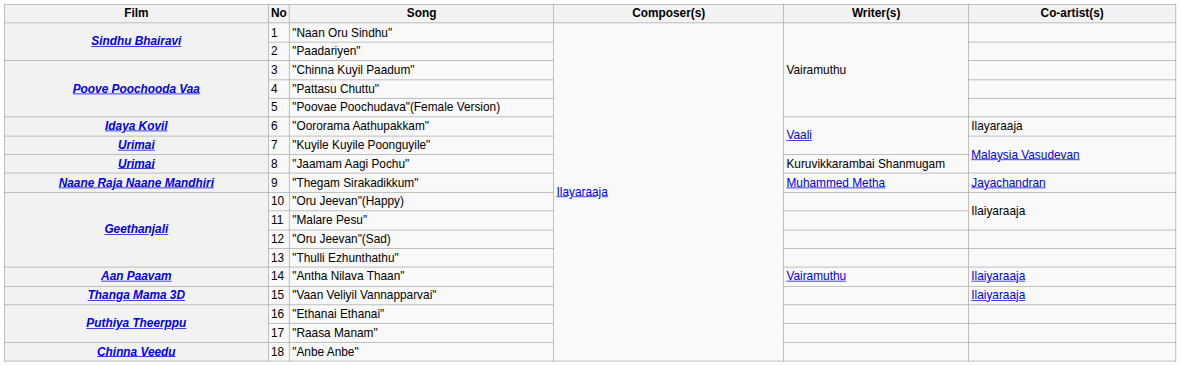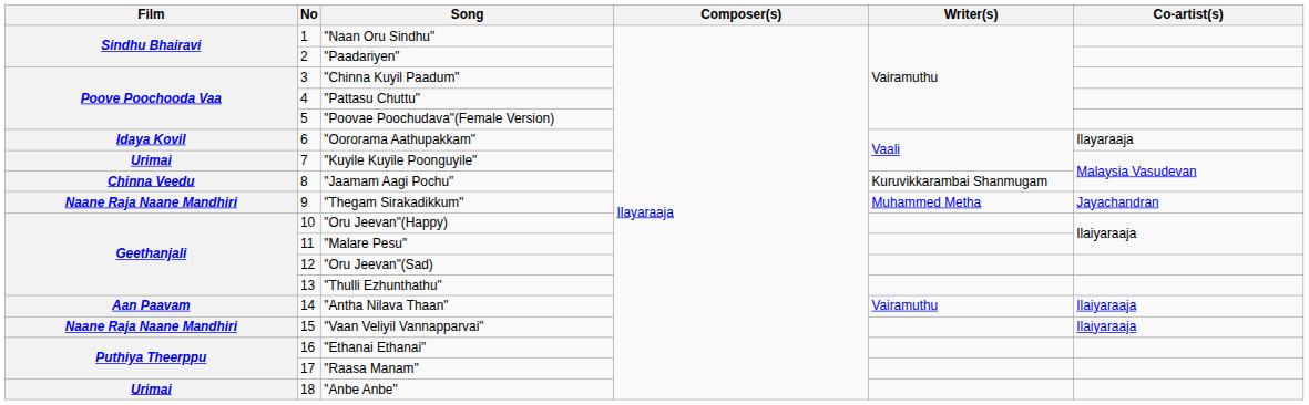"Jaamam Aagi Pochu" | Film: Urimai -> Chinna Veedu
"Vaan Veliyil Vannapparvai" | Film: Thanga Mama 3D -> Naane Raja Naane Mandhiri
"Anbe Anbe" | Film: Chinna Veedu -> Urimai
